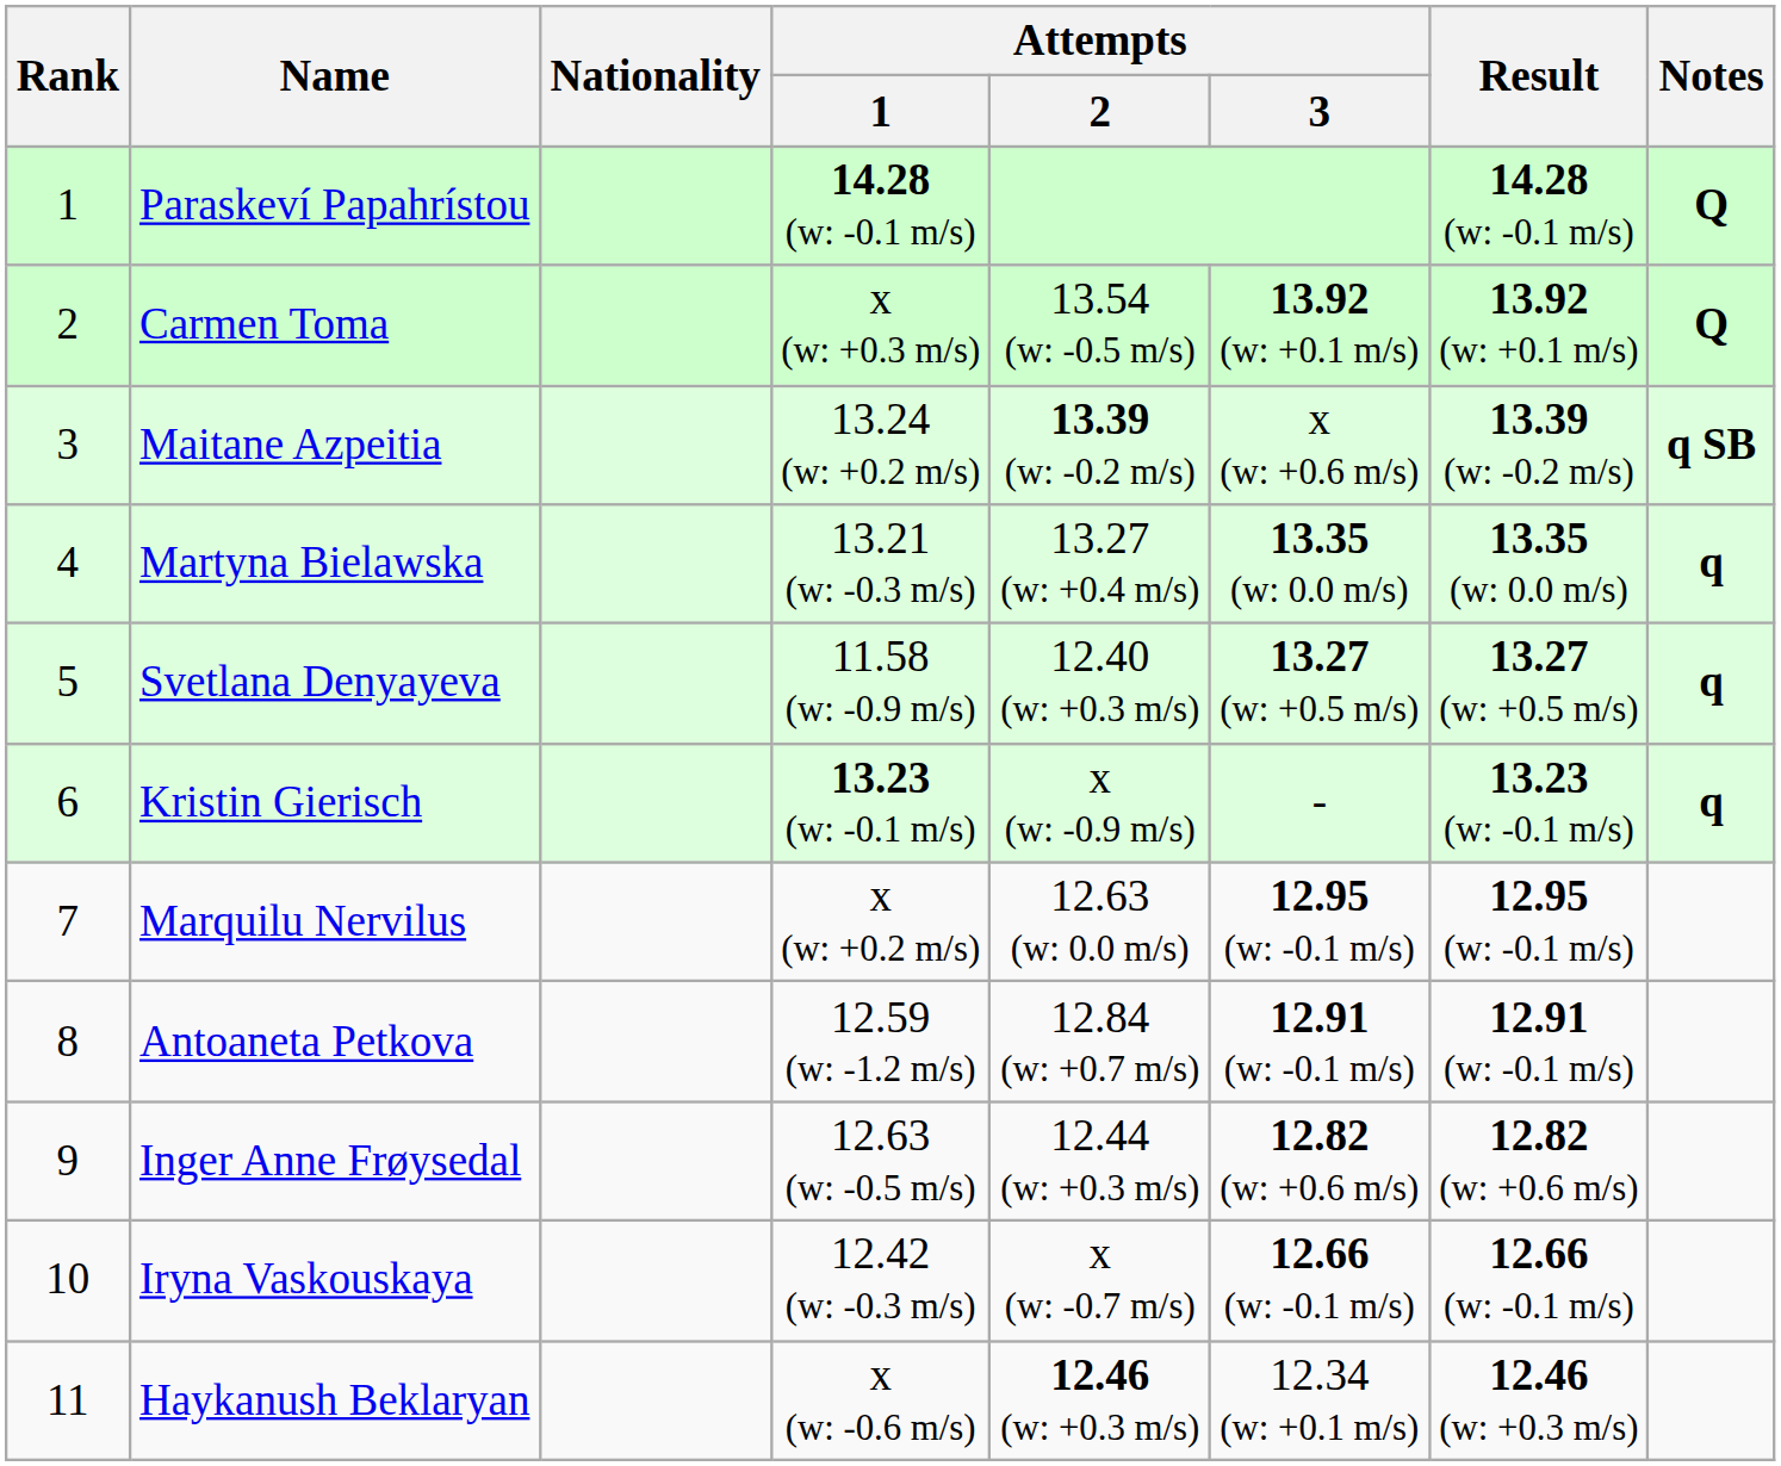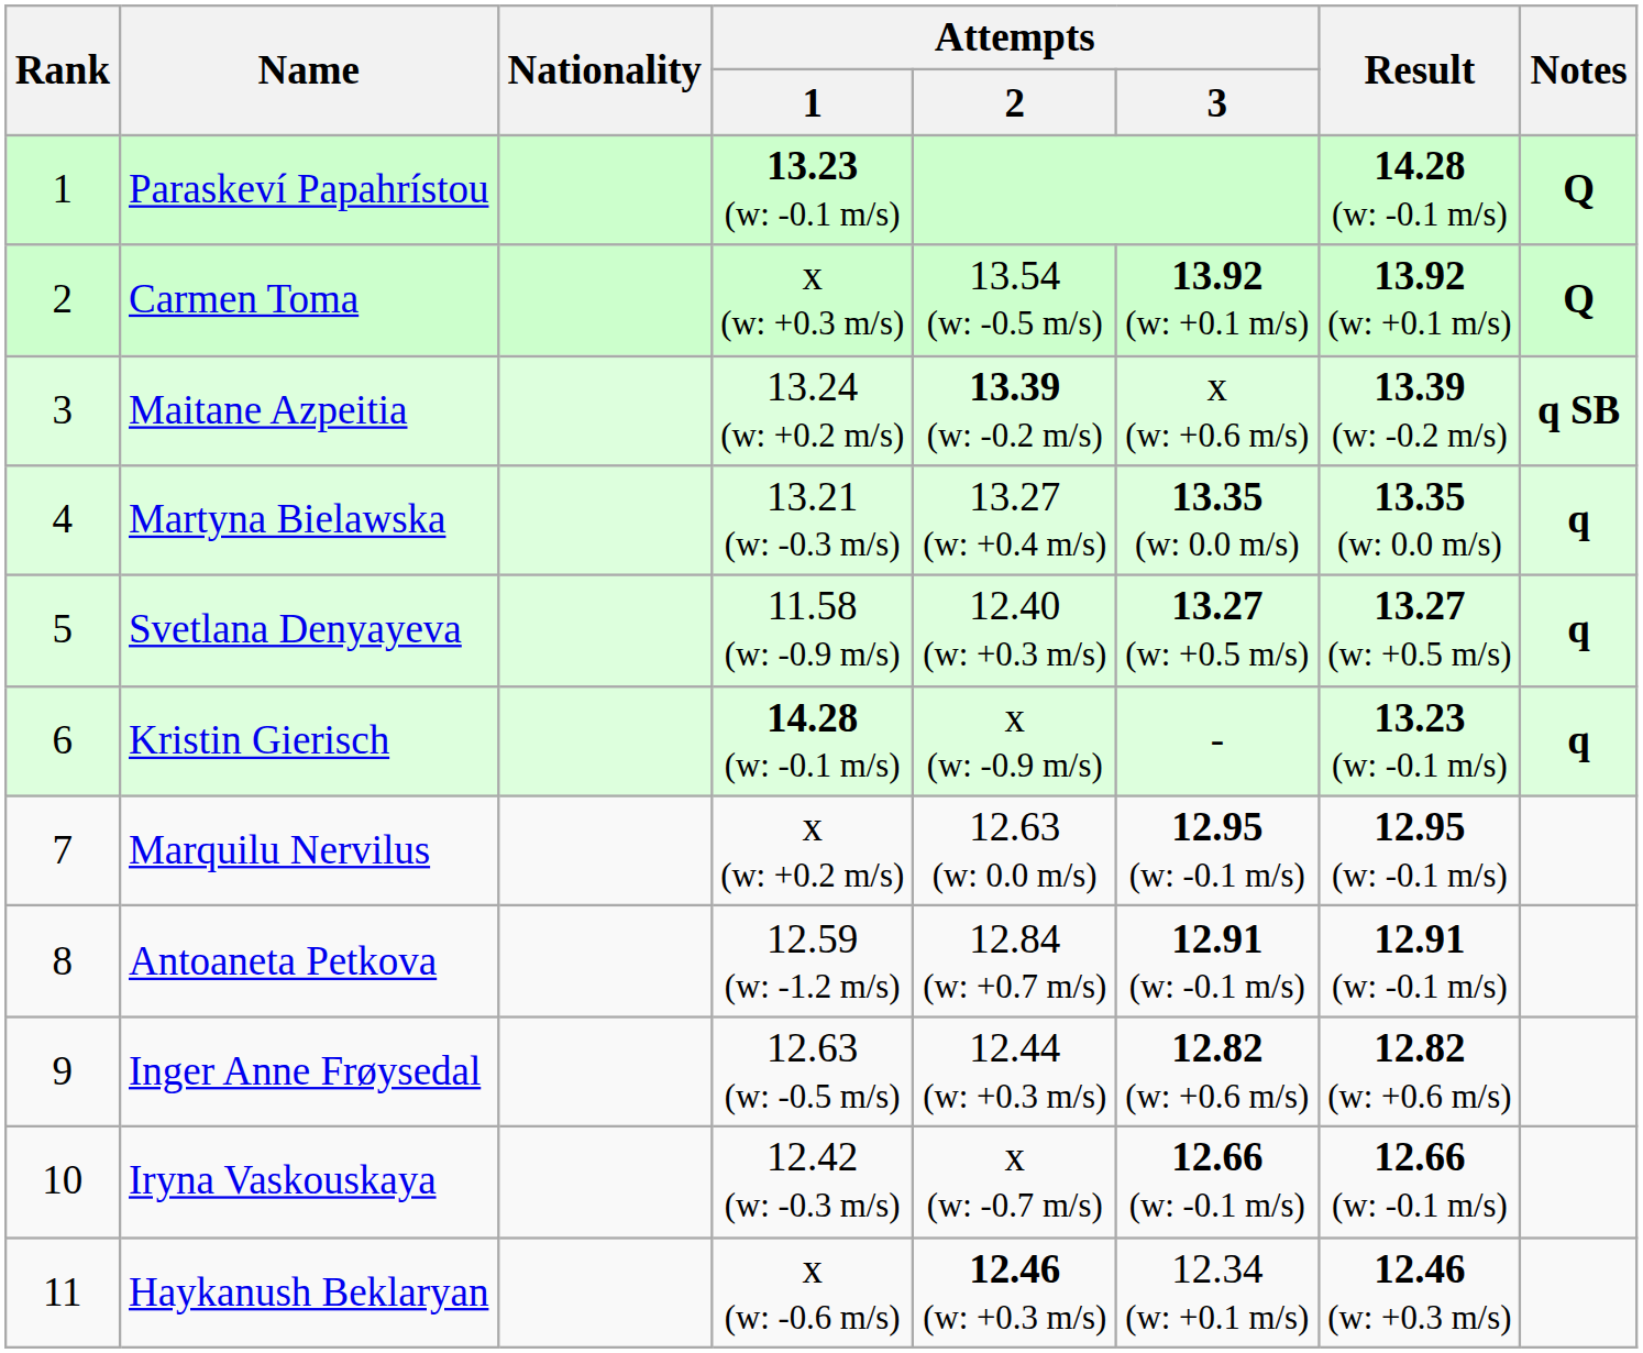Paraskeví Papahrístou | Attempts / 1: 14.28 (w: -0.1 m/s) -> 13.23 (w: -0.1 m/s)
Kristin Gierisch | Attempts / 1: 13.23 (w: -0.1 m/s) -> 14.28 (w: -0.1 m/s)
